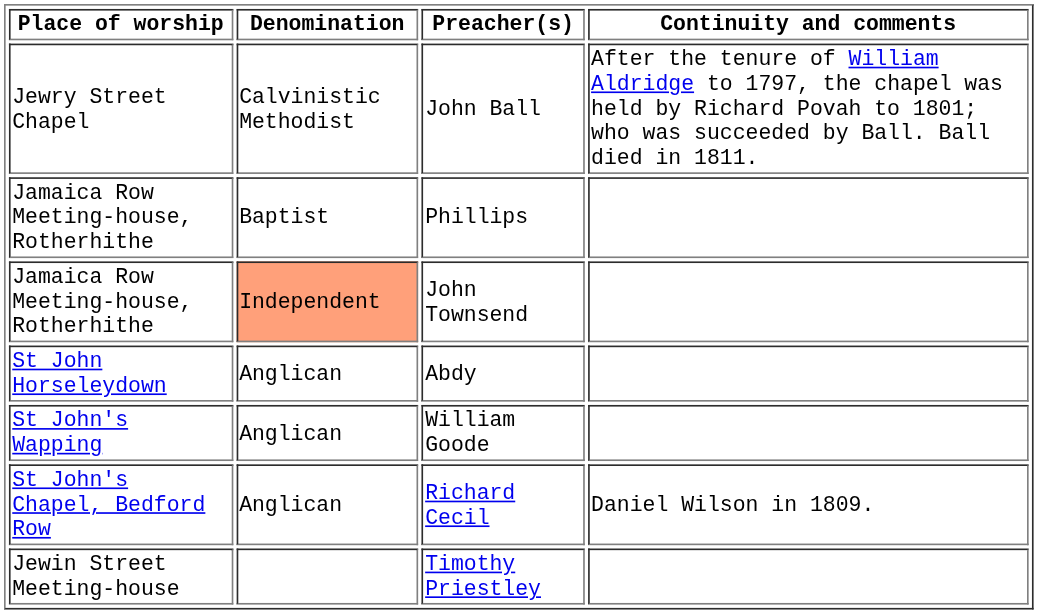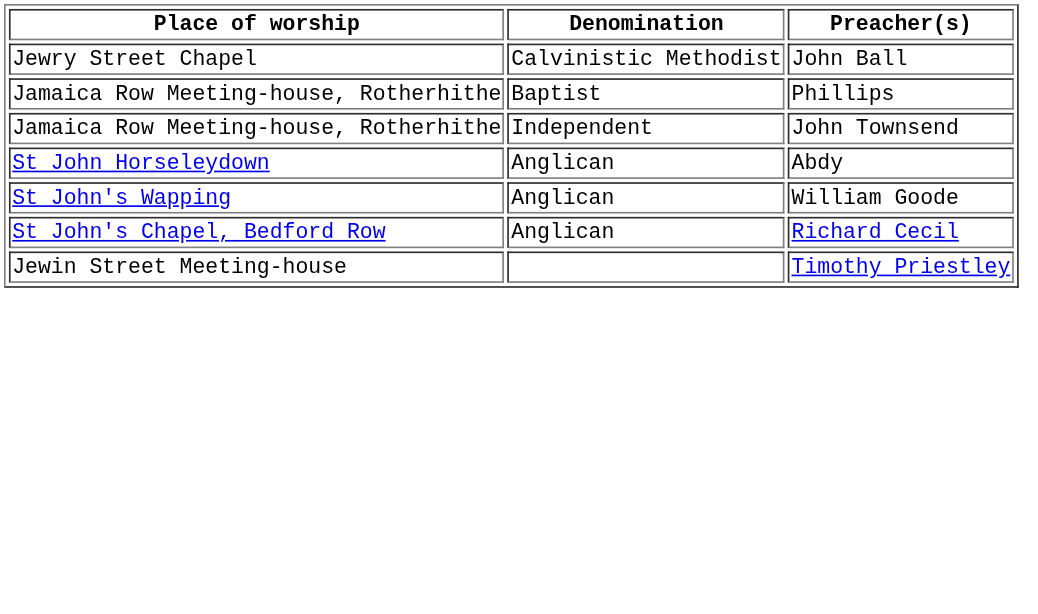- column: Continuity and comments | After the tenure of William Aldridge to 1797, the chapel was held by Richard Povah to 1801; who was succeeded by Ball. Ball died in 1811. | Daniel Wilson in 1809.
John Townsend | Denomination: lightsalmon background -> no background
